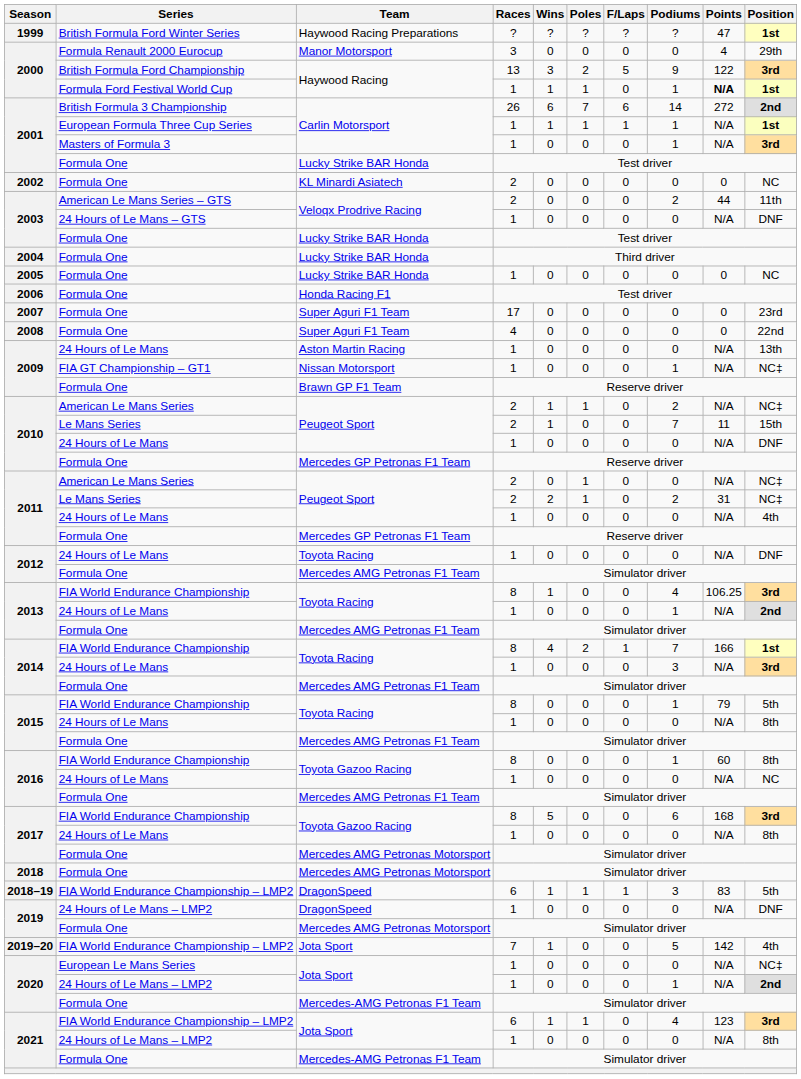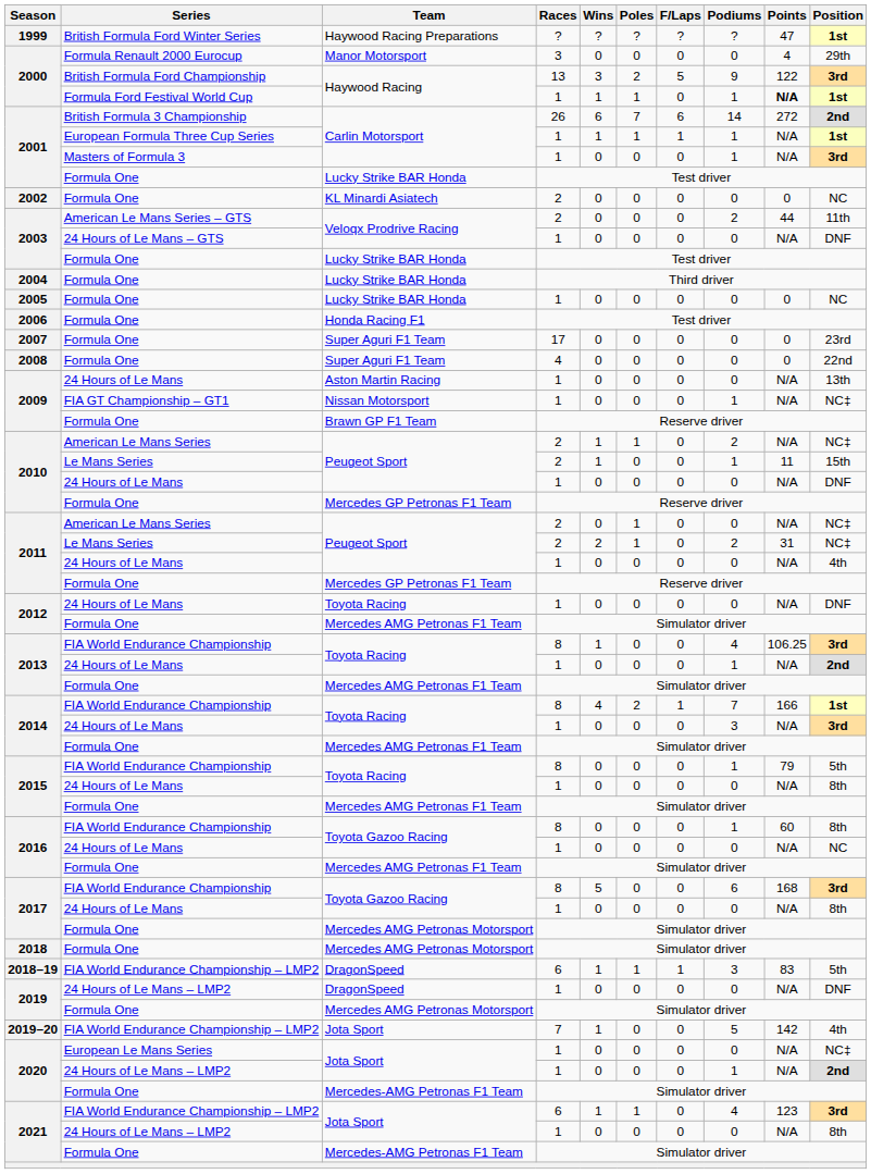2010 / Le Mans Series | Podiums: 7 -> 1
